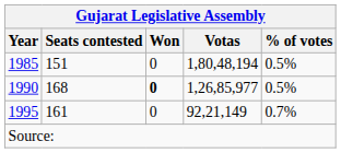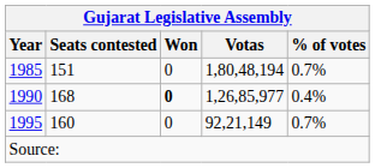1985 | % of votes: 0.5% -> 0.7%
1990 | % of votes: 0.5% -> 0.4%
1995 | Seats contested: 161 -> 160
